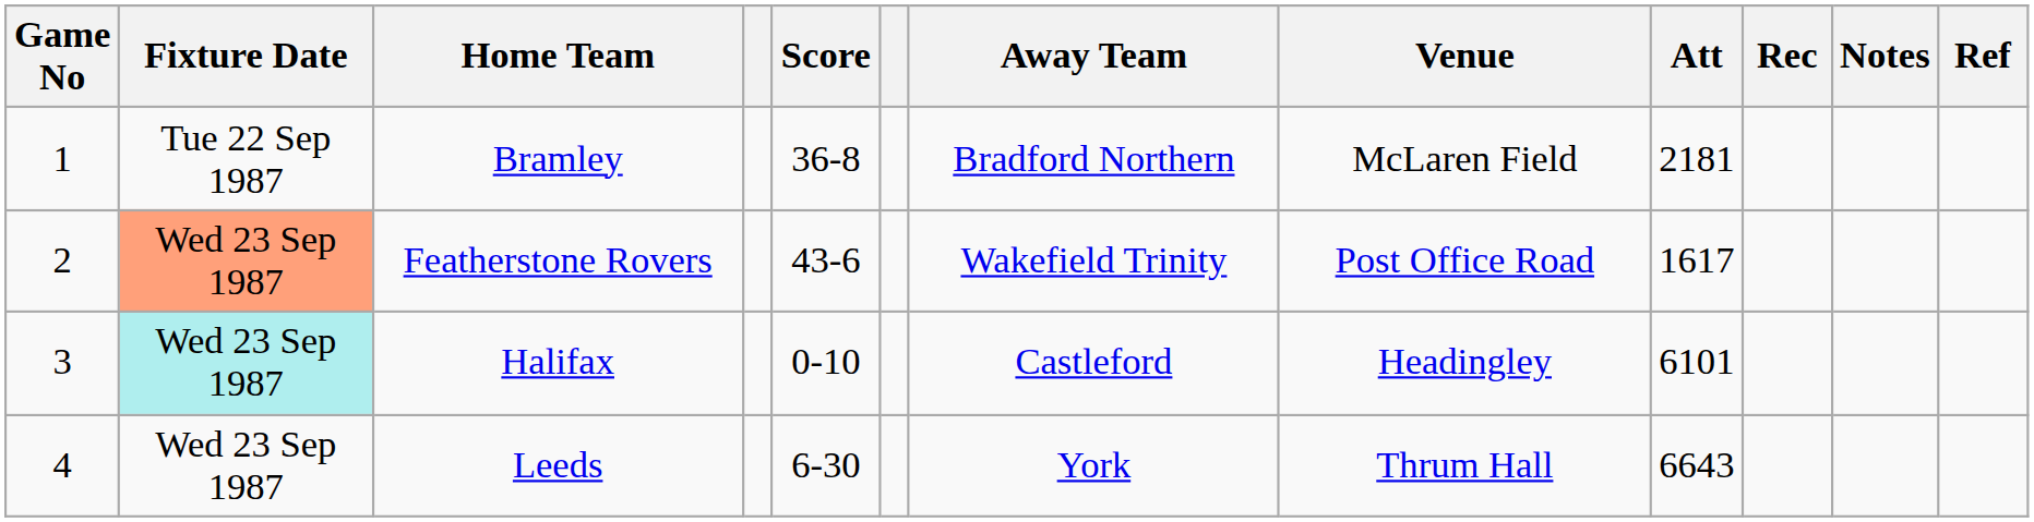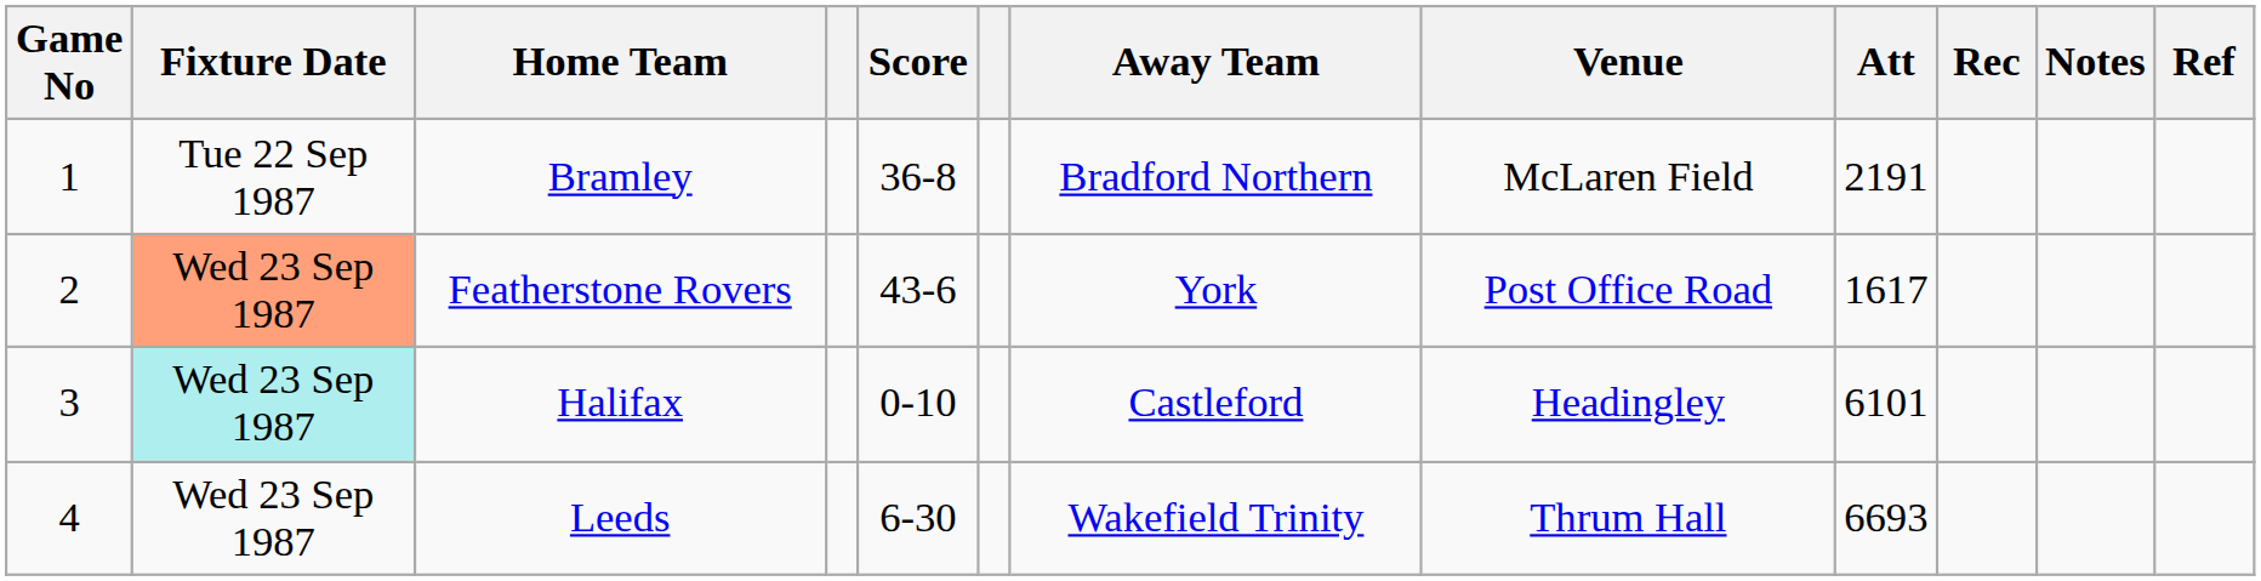Bramley | Att: 2181 -> 2191
Featherstone Rovers | Away Team: Wakefield Trinity -> York
Leeds | Away Team: York -> Wakefield Trinity
Leeds | Att: 6643 -> 6693
